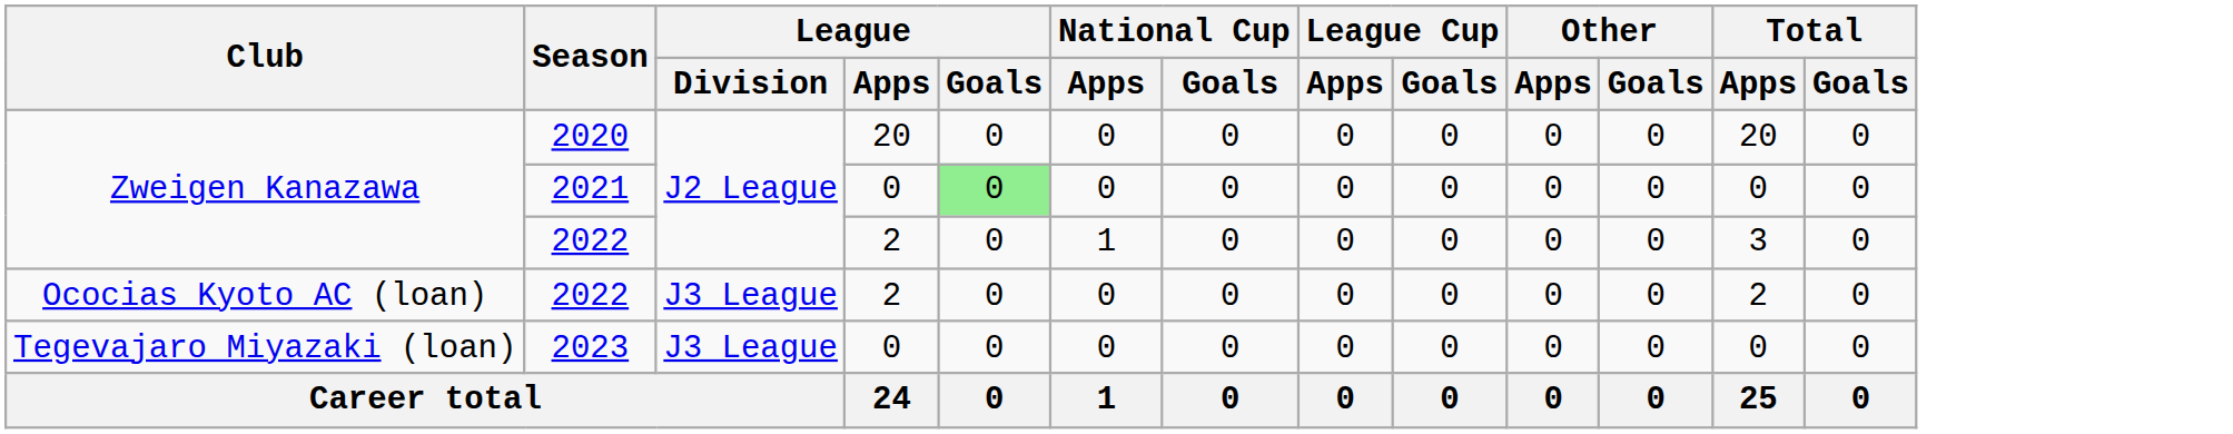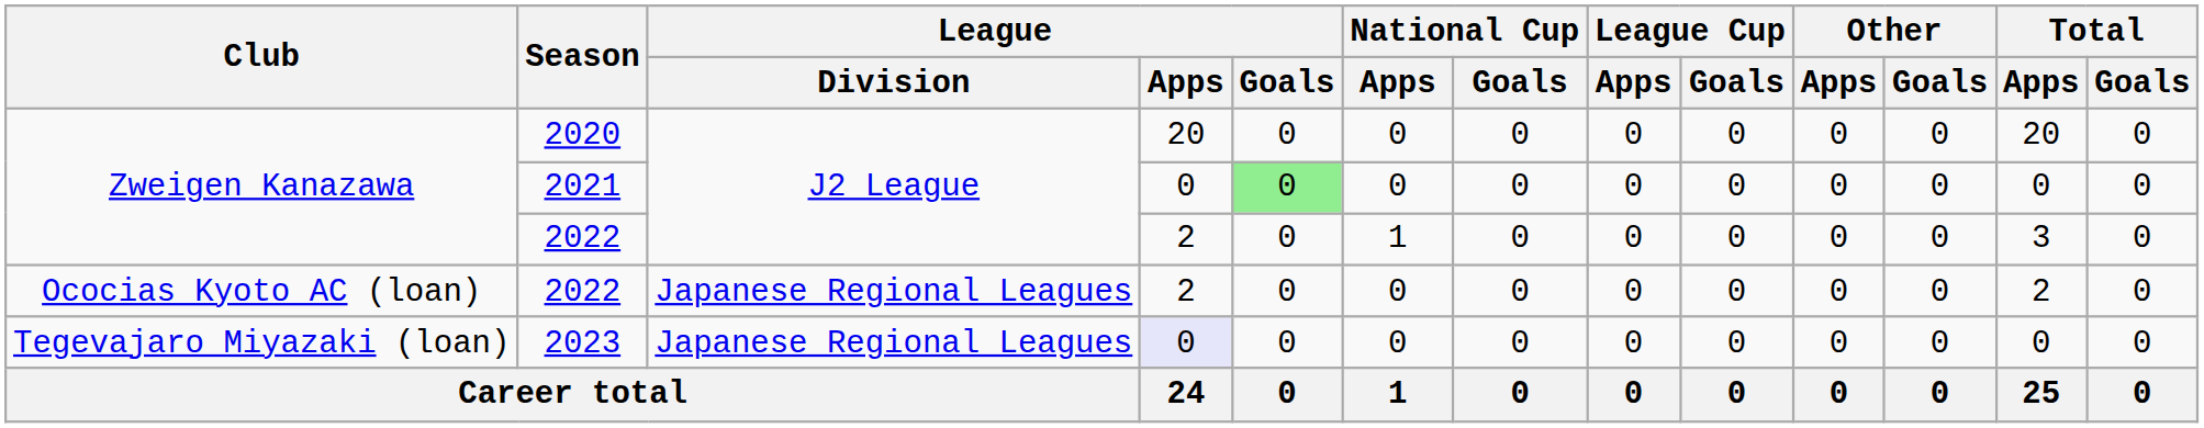Ococias Kyoto AC (loan) / 2022 | League / Division: J3 League -> Japanese Regional Leagues
2023 | League / Division: J3 League -> Japanese Regional Leagues
2023 | League / Apps: no background -> lavender background
